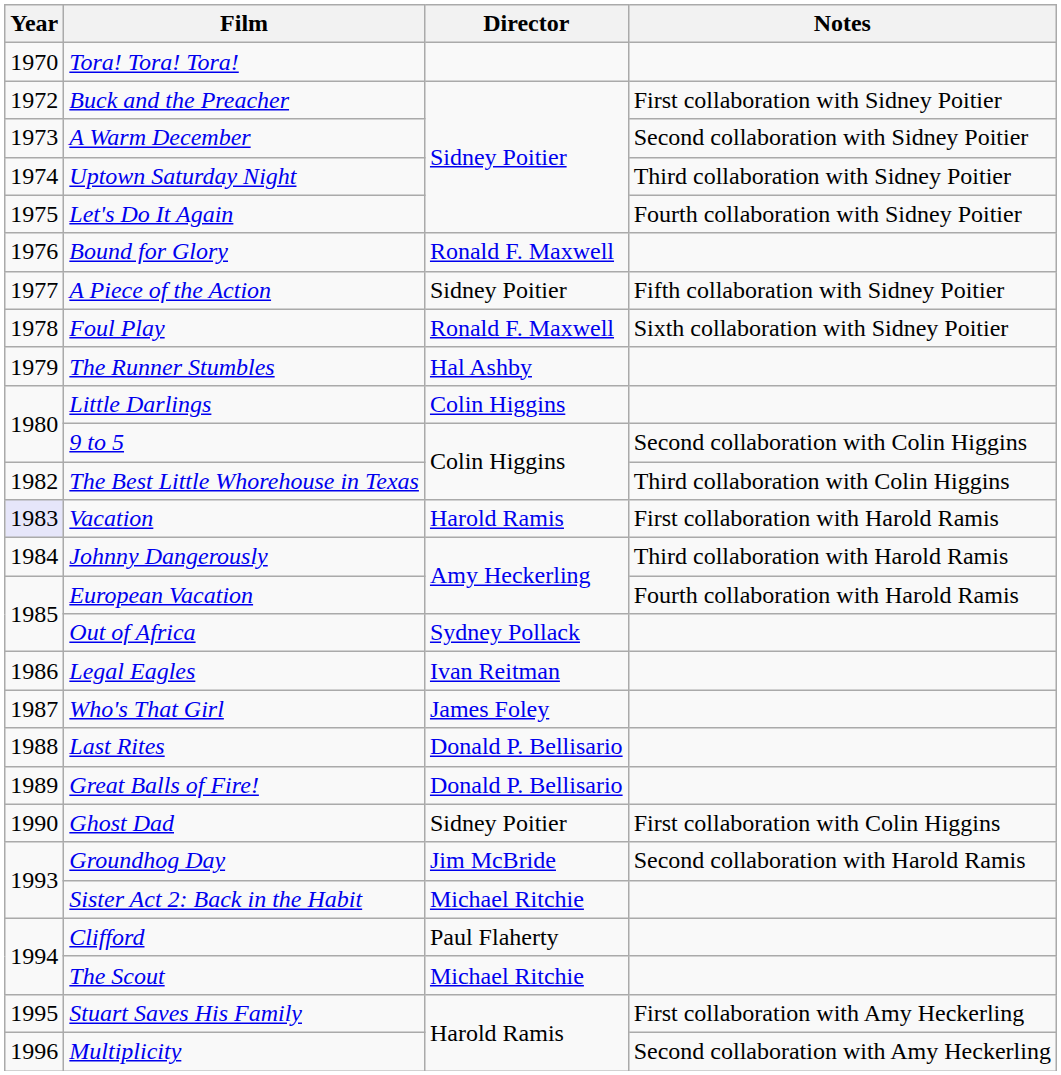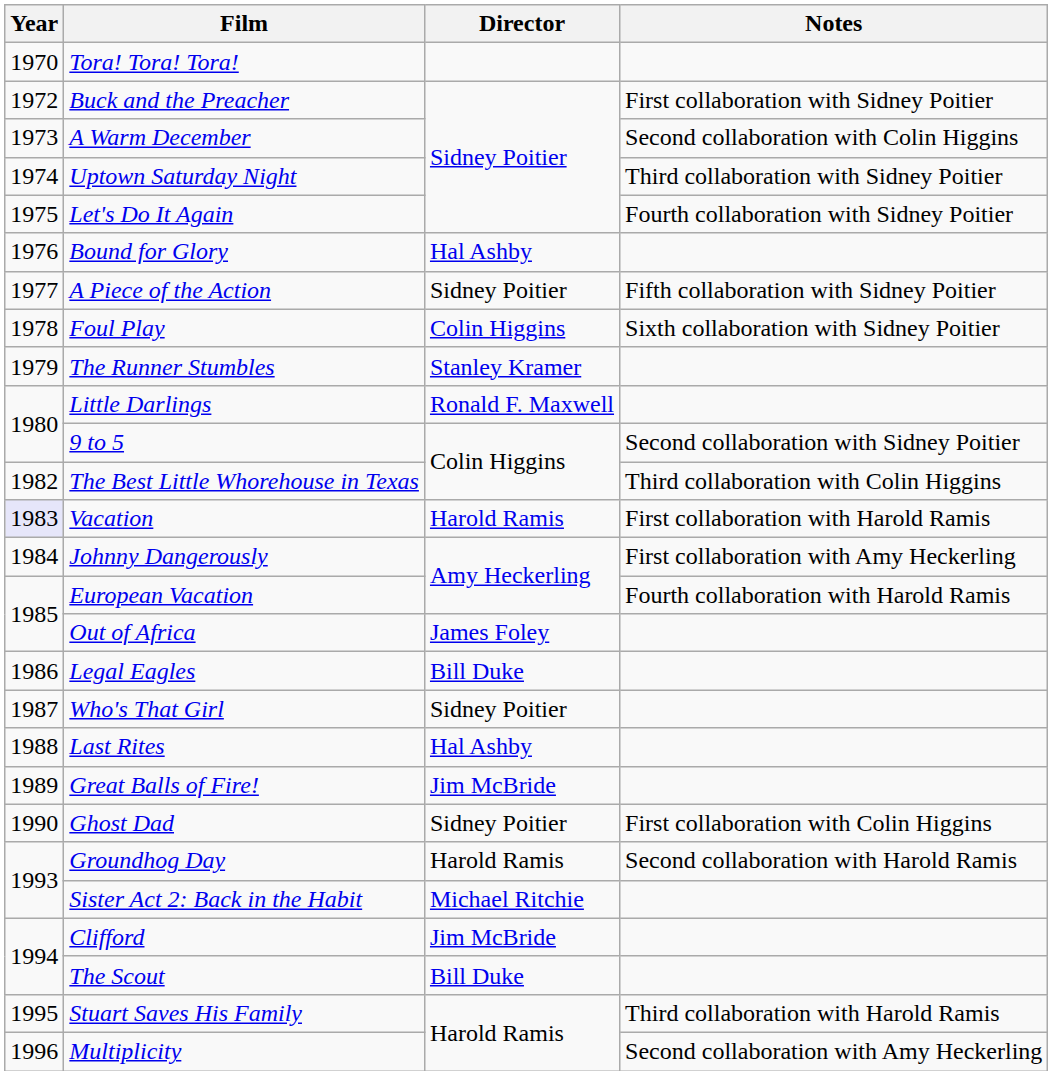A Warm December | Notes: Second collaboration with Sidney Poitier -> Second collaboration with Colin Higgins
Bound for Glory | Director: Ronald F. Maxwell -> Hal Ashby
Foul Play | Director: Ronald F. Maxwell -> Colin Higgins
The Runner Stumbles | Director: Hal Ashby -> Stanley Kramer
Little Darlings | Director: Colin Higgins -> Ronald F. Maxwell
9 to 5 | Notes: Second collaboration with Colin Higgins -> Second collaboration with Sidney Poitier
Johnny Dangerously | Notes: Third collaboration with Harold Ramis -> First collaboration with Amy Heckerling
Out of Africa | Director: Sydney Pollack -> James Foley
Legal Eagles | Director: Ivan Reitman -> Bill Duke
Who's That Girl | Director: James Foley -> Sidney Poitier
Last Rites | Director: Donald P. Bellisario -> Hal Ashby
Great Balls of Fire! | Director: Donald P. Bellisario -> Jim McBride
Groundhog Day | Director: Jim McBride -> Harold Ramis
Clifford | Director: Paul Flaherty -> Jim McBride
The Scout | Director: Michael Ritchie -> Bill Duke
Stuart Saves His Family | Notes: First collaboration with Amy Heckerling -> Third collaboration with Harold Ramis
